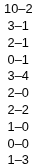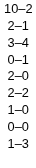- row: 3–1
rows swapped: 3–4 <-> 0–1
